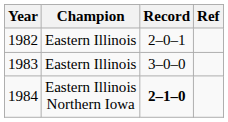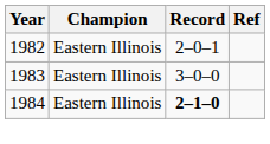1984 | Champion: Eastern Illinois Northern Iowa -> Eastern Illinois
